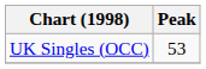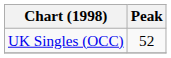UK Singles (OCC) | Peak: 53 -> 52
